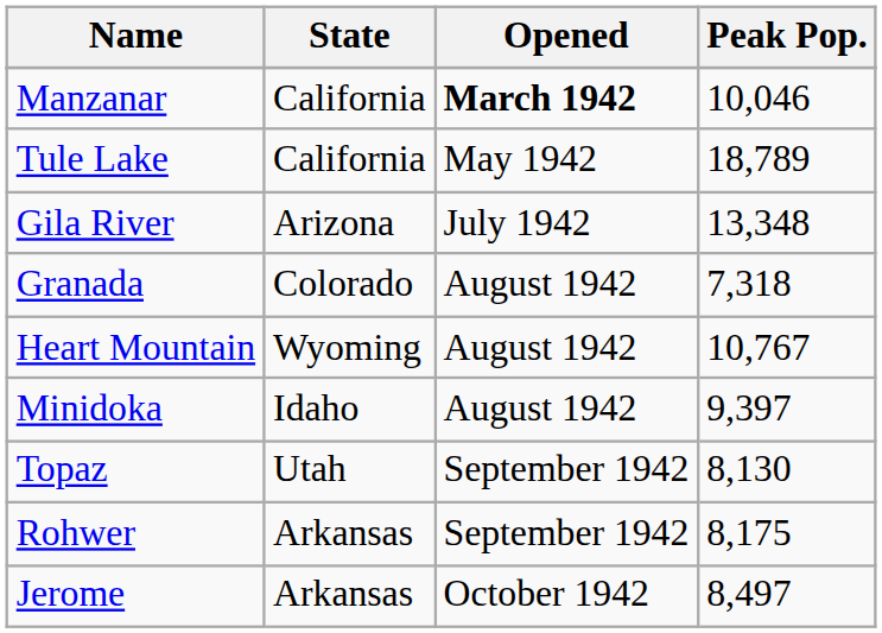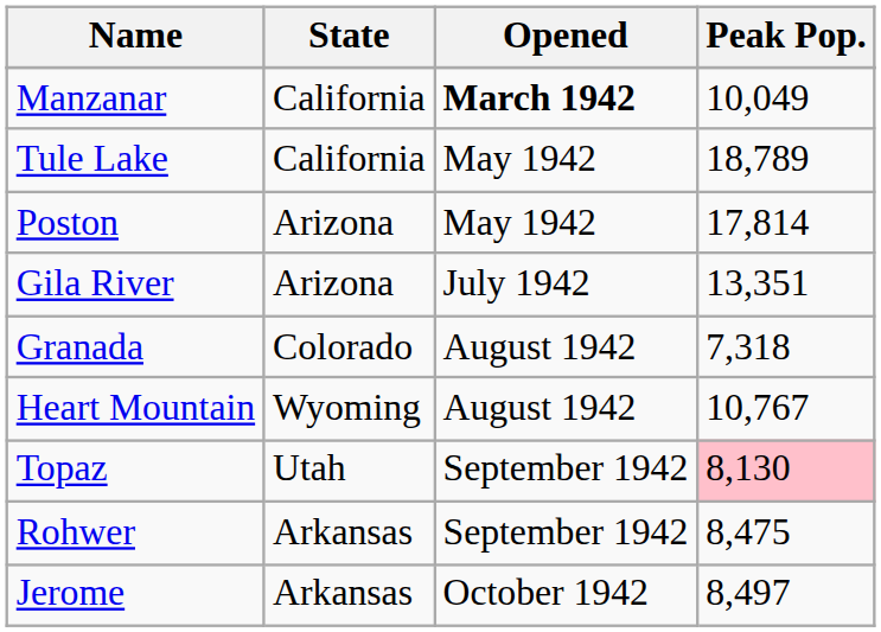Manzanar | Peak Pop.: 10,046 -> 10,049
+ row: Poston | Arizona | May 1942 | 17,814
Gila River | Peak Pop.: 13,348 -> 13,351
- row: Minidoka | Idaho | August 1942 | 9,397
Topaz | Peak Pop.: no background -> pink background
Rohwer | Peak Pop.: 8,175 -> 8,475
